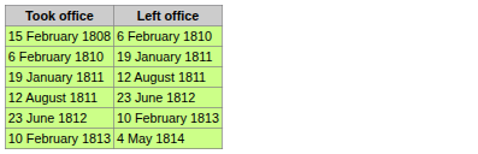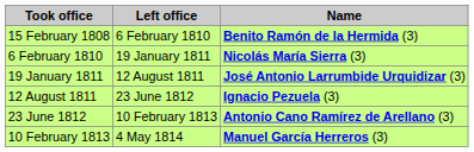+ column: Name | Benito Ramón de la Hermida (3) | Nicolás María Sierra (3) | José Antonio Larrumbide Urquidizar (3) | Ignacio Pezuela (3) | Antonio Cano Ramírez de Arellano (3) | Manuel García Herreros (3)
